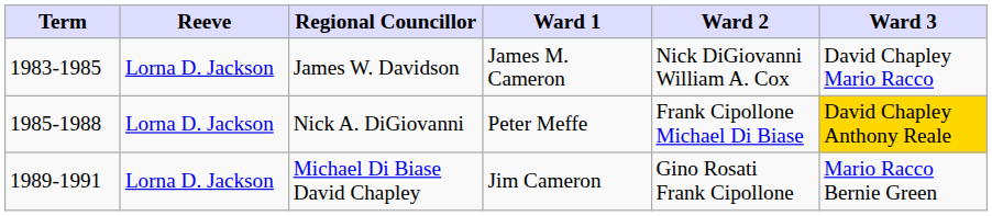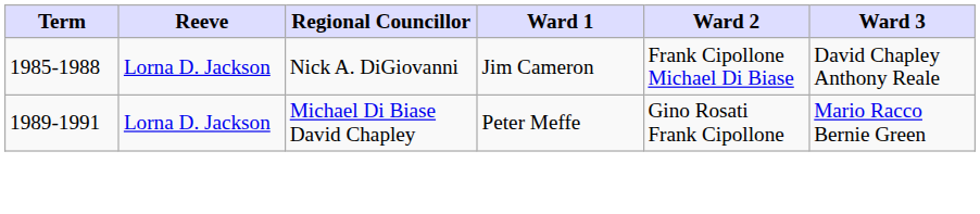- row: 1983-1985 | Lorna D. Jackson | James W. Davidson | James M. Cameron | Nick DiGiovanni William A. Cox | David Chapley Mario Racco
Nick A. DiGiovanni | Ward 1: Peter Meffe -> Jim Cameron
Nick A. DiGiovanni | Ward 3: gold background -> no background
Michael Di Biase David Chapley | Ward 1: Jim Cameron -> Peter Meffe
